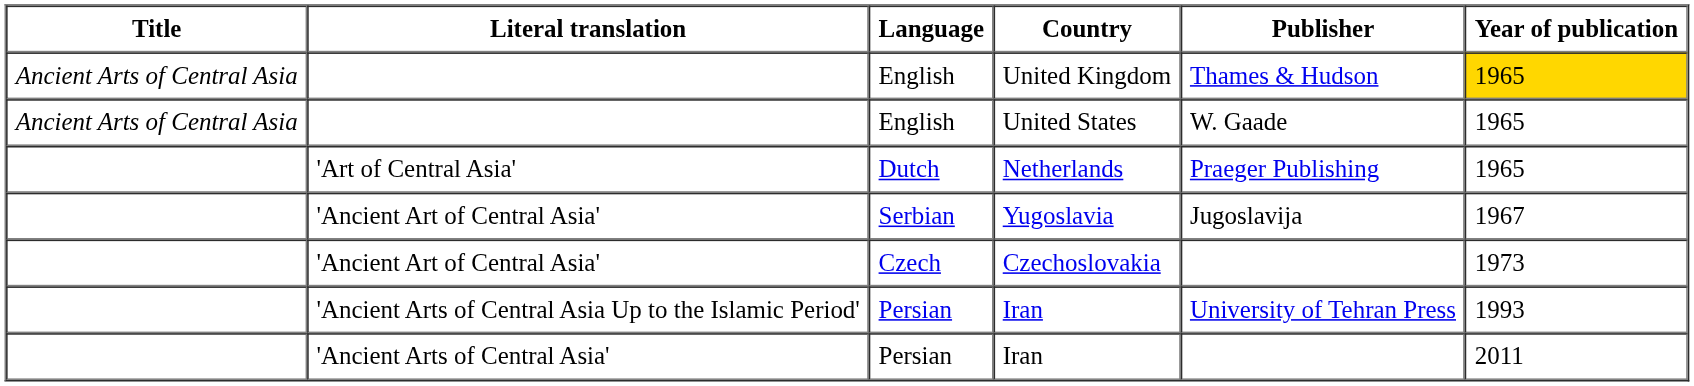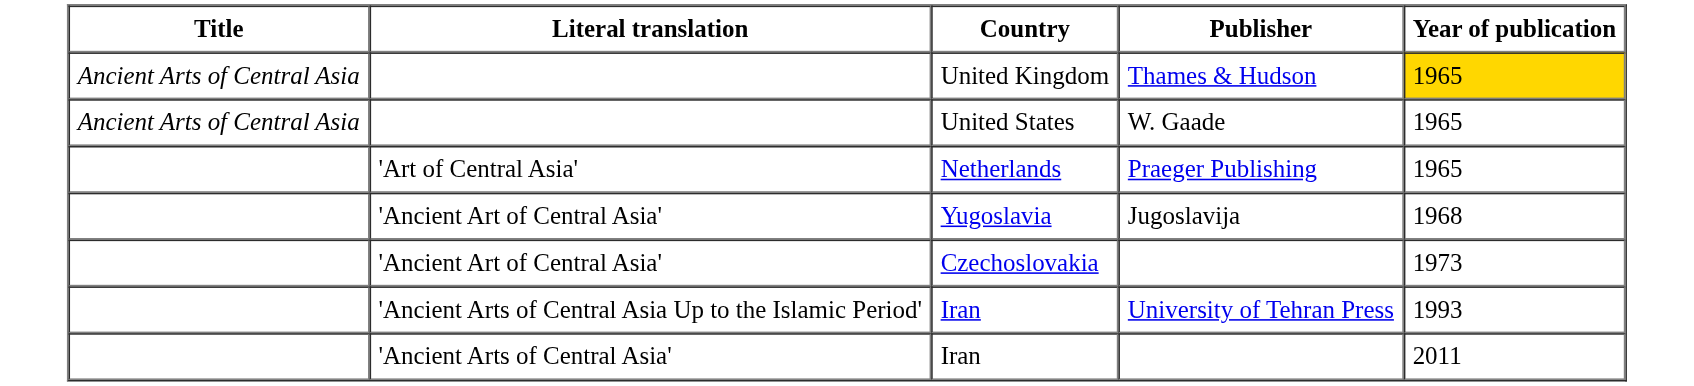- column: Language | English | English | Dutch | Serbian | Czech | Persian | Persian
Yugoslavia | Year of publication: 1967 -> 1968
